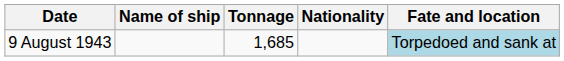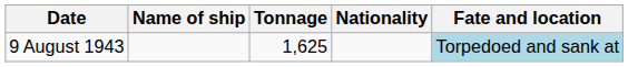9 August 1943 | Tonnage: 1,685 -> 1,625
